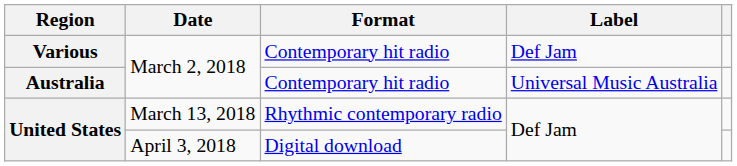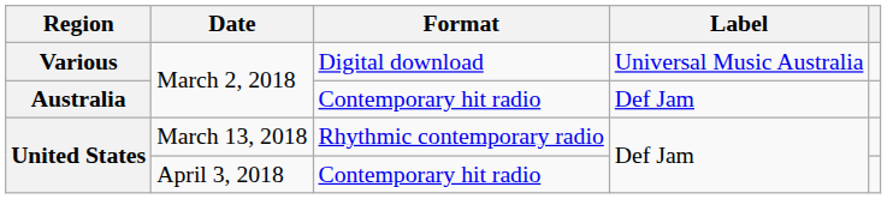Various | Format: Contemporary hit radio -> Digital download
Various | Label: Def Jam -> Universal Music Australia
Australia | Label: Universal Music Australia -> Def Jam
United States / April 3, 2018 | Format: Digital download -> Contemporary hit radio
